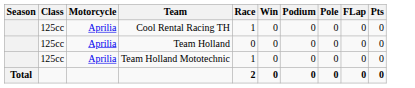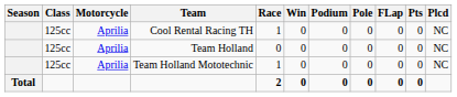+ column: Plcd | NC | NC | NC
